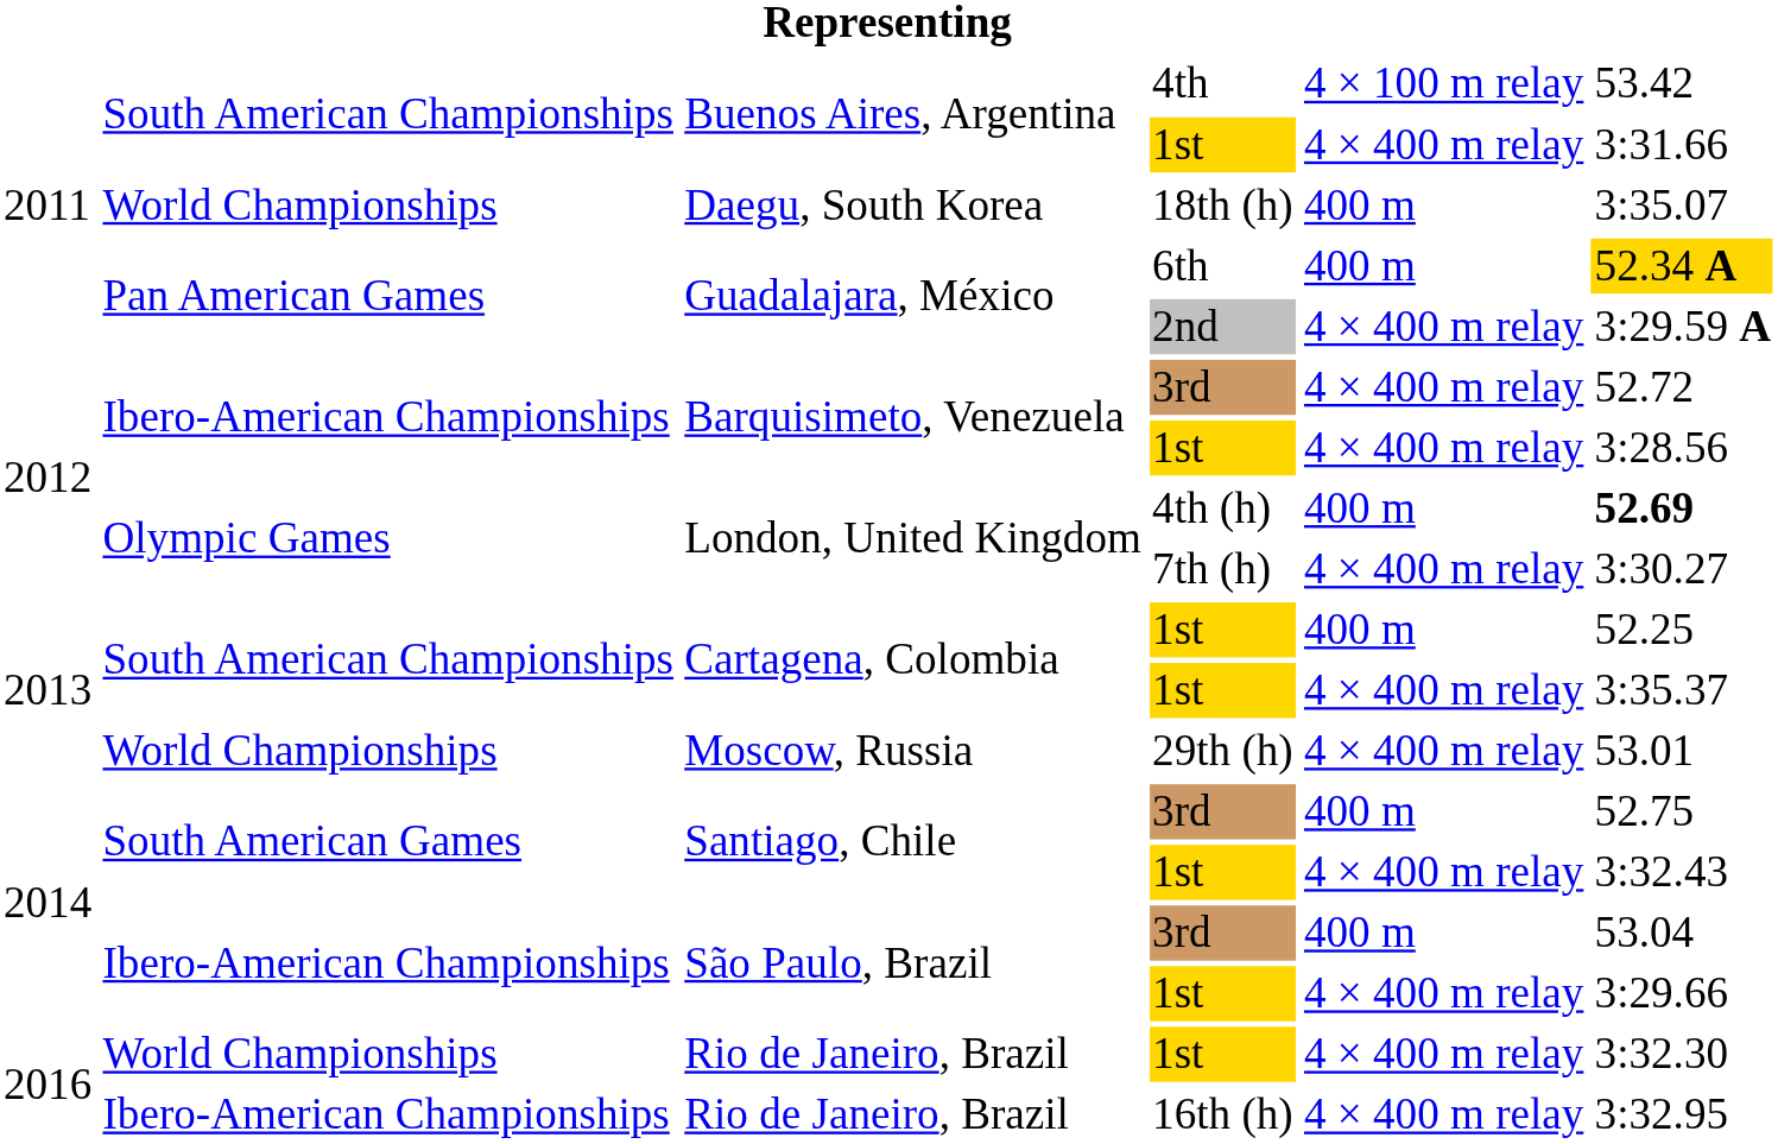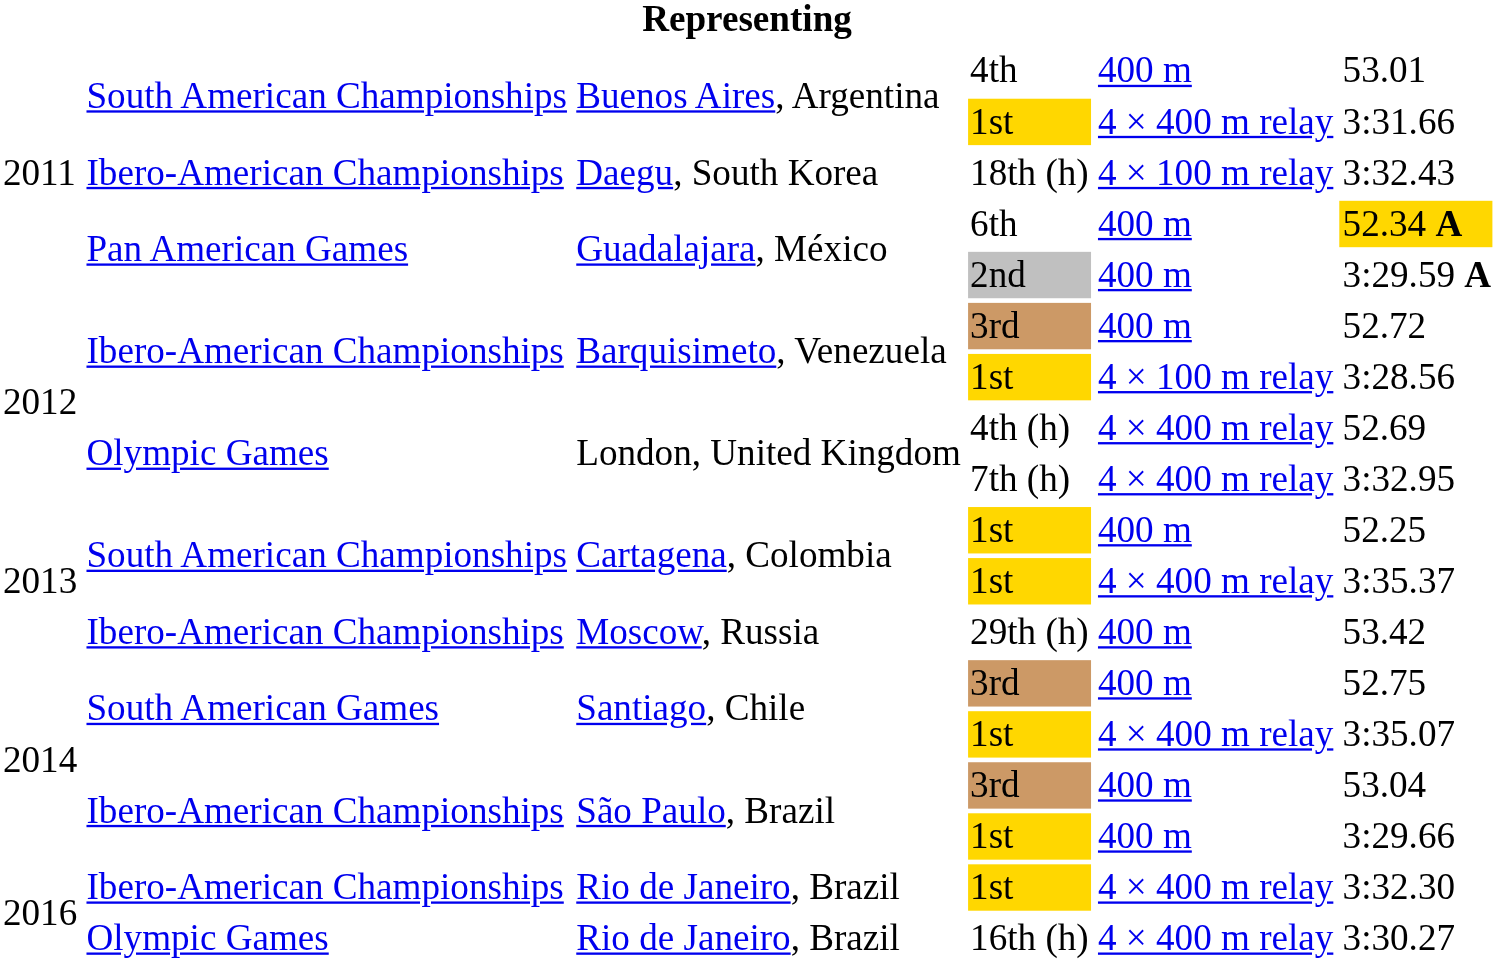Buenos Aires, Argentina / 4th | column 5: 4 × 100 m relay -> 400 m
Buenos Aires, Argentina / 4th | column 6: 53.42 -> 53.01
Daegu, South Korea | column 2: World Championships -> Ibero-American Championships
Daegu, South Korea | column 5: 400 m -> 4 × 100 m relay
Daegu, South Korea | column 6: 3:35.07 -> 3:32.43
Guadalajara, México / 2nd | column 5: 4 × 400 m relay -> 400 m
Barquisimeto, Venezuela / 3rd | column 5: 4 × 400 m relay -> 400 m
Barquisimeto, Venezuela / 1st | column 5: 4 × 400 m relay -> 4 × 100 m relay
London, United Kingdom / 4th (h) | column 5: 400 m -> 4 × 400 m relay
London, United Kingdom / 4th (h) | column 6: bold -> normal
London, United Kingdom / 7th (h) | column 6: 3:30.27 -> 3:32.95
Moscow, Russia | column 2: World Championships -> Ibero-American Championships
Moscow, Russia | column 5: 4 × 400 m relay -> 400 m
Moscow, Russia | column 6: 53.01 -> 53.42
Santiago, Chile / 1st | column 6: 3:32.43 -> 3:35.07
São Paulo, Brazil / 1st | column 5: 4 × 400 m relay -> 400 m
Rio de Janeiro, Brazil / 1st | column 2: World Championships -> Ibero-American Championships
Rio de Janeiro, Brazil / 16th (h) | column 2: Ibero-American Championships -> Olympic Games
Rio de Janeiro, Brazil / 16th (h) | column 6: 3:32.95 -> 3:30.27
